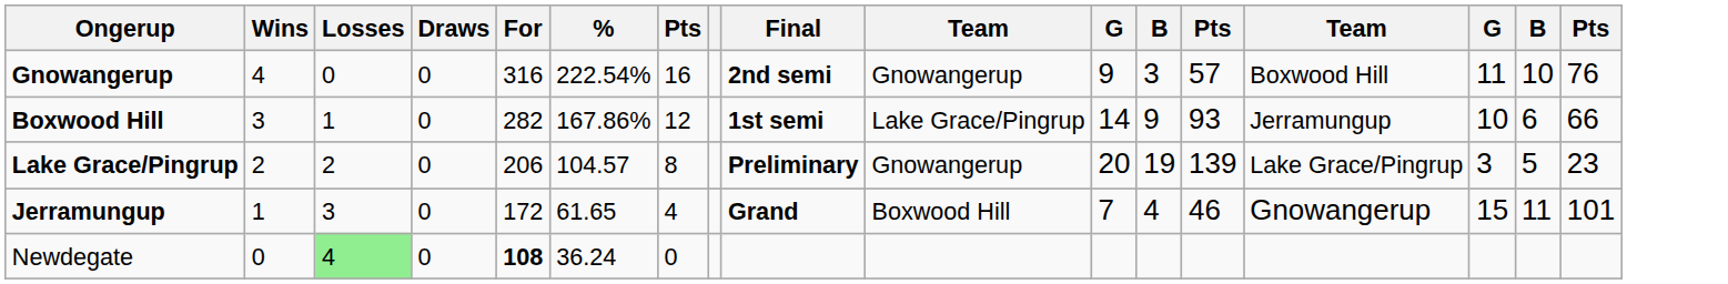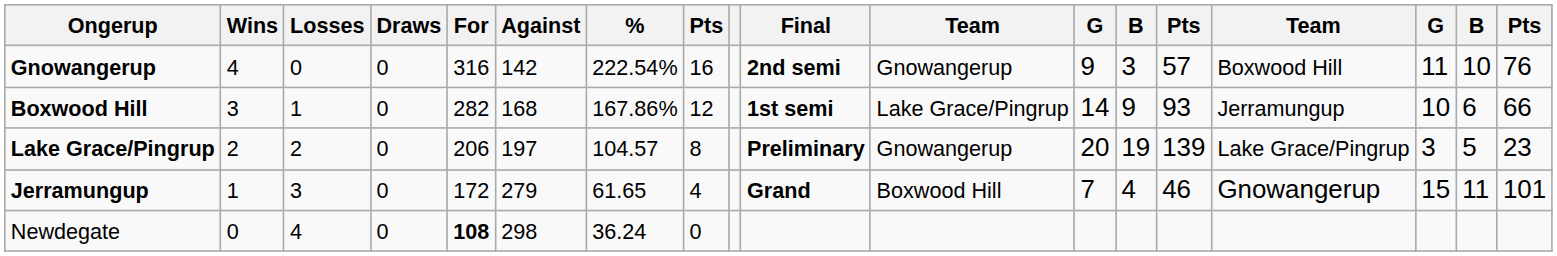+ column: Against | 142 | 168 | 197 | 279 | 298
Newdegate | Losses: lightgreen background -> no background
